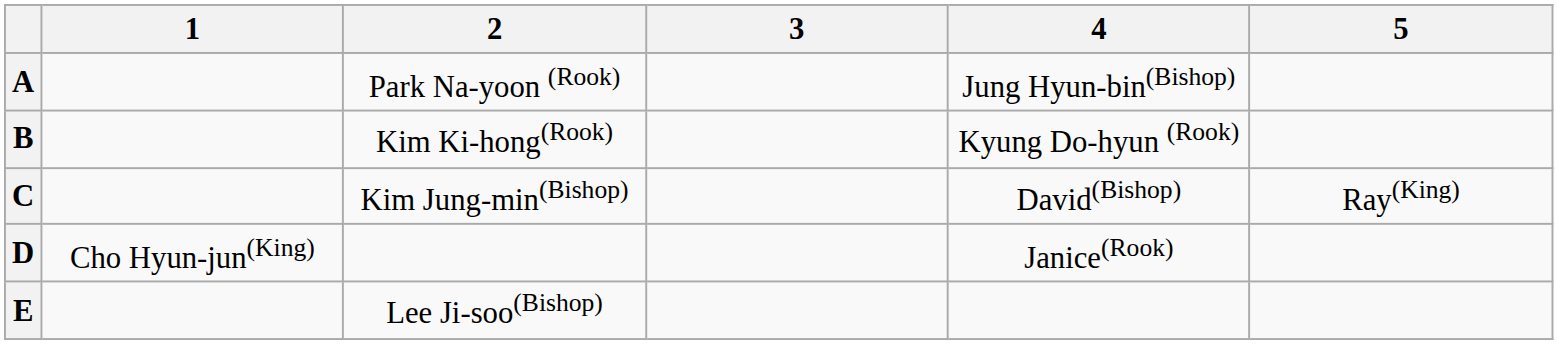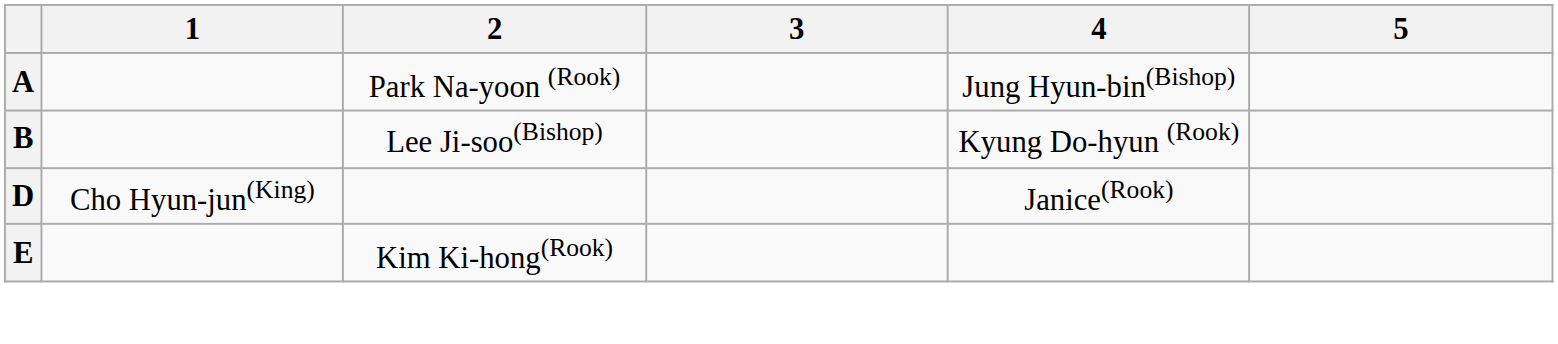B | 2: Kim Ki-hong(Rook) -> Lee Ji-soo(Bishop)
- row: C | Kim Jung-min(Bishop) | David(Bishop) | Ray(King)
E | 2: Lee Ji-soo(Bishop) -> Kim Ki-hong(Rook)
